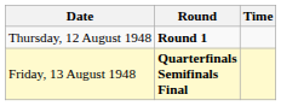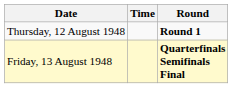columns swapped: Time <-> Round
